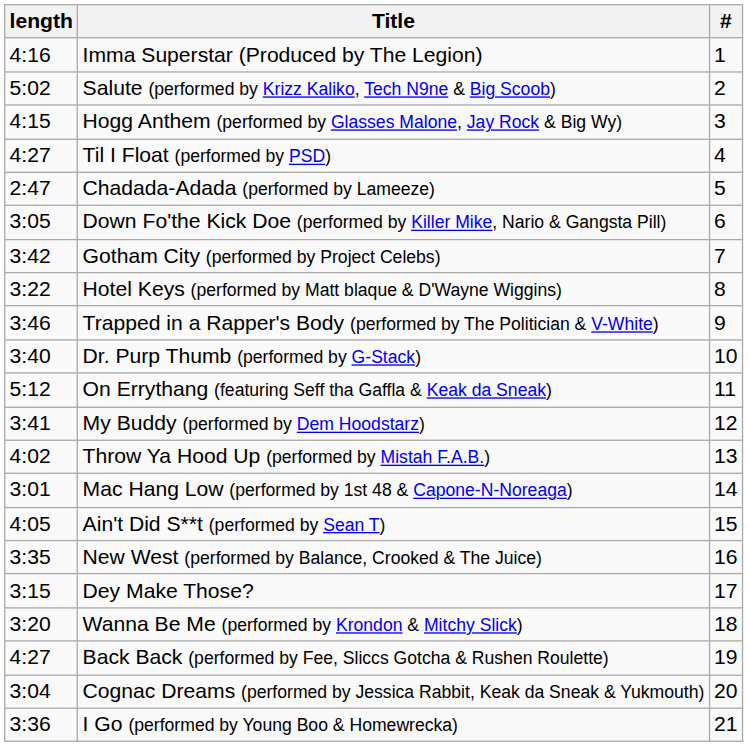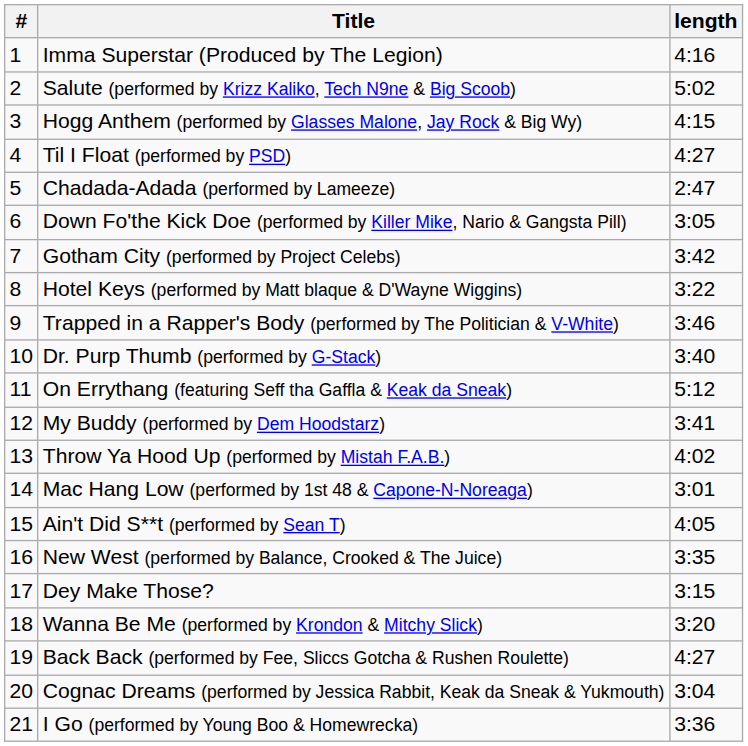columns swapped: # <-> length
